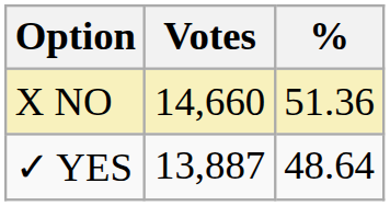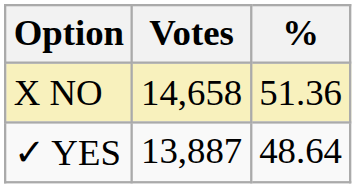X NO | Votes: 14,660 -> 14,658
